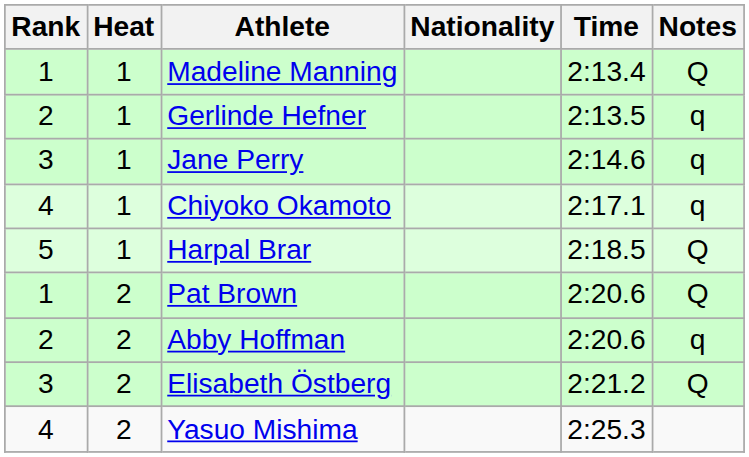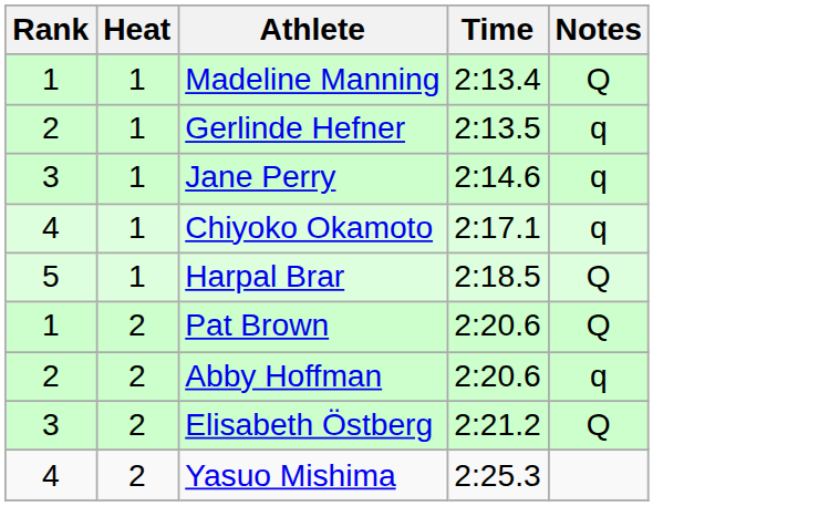- column: Nationality
